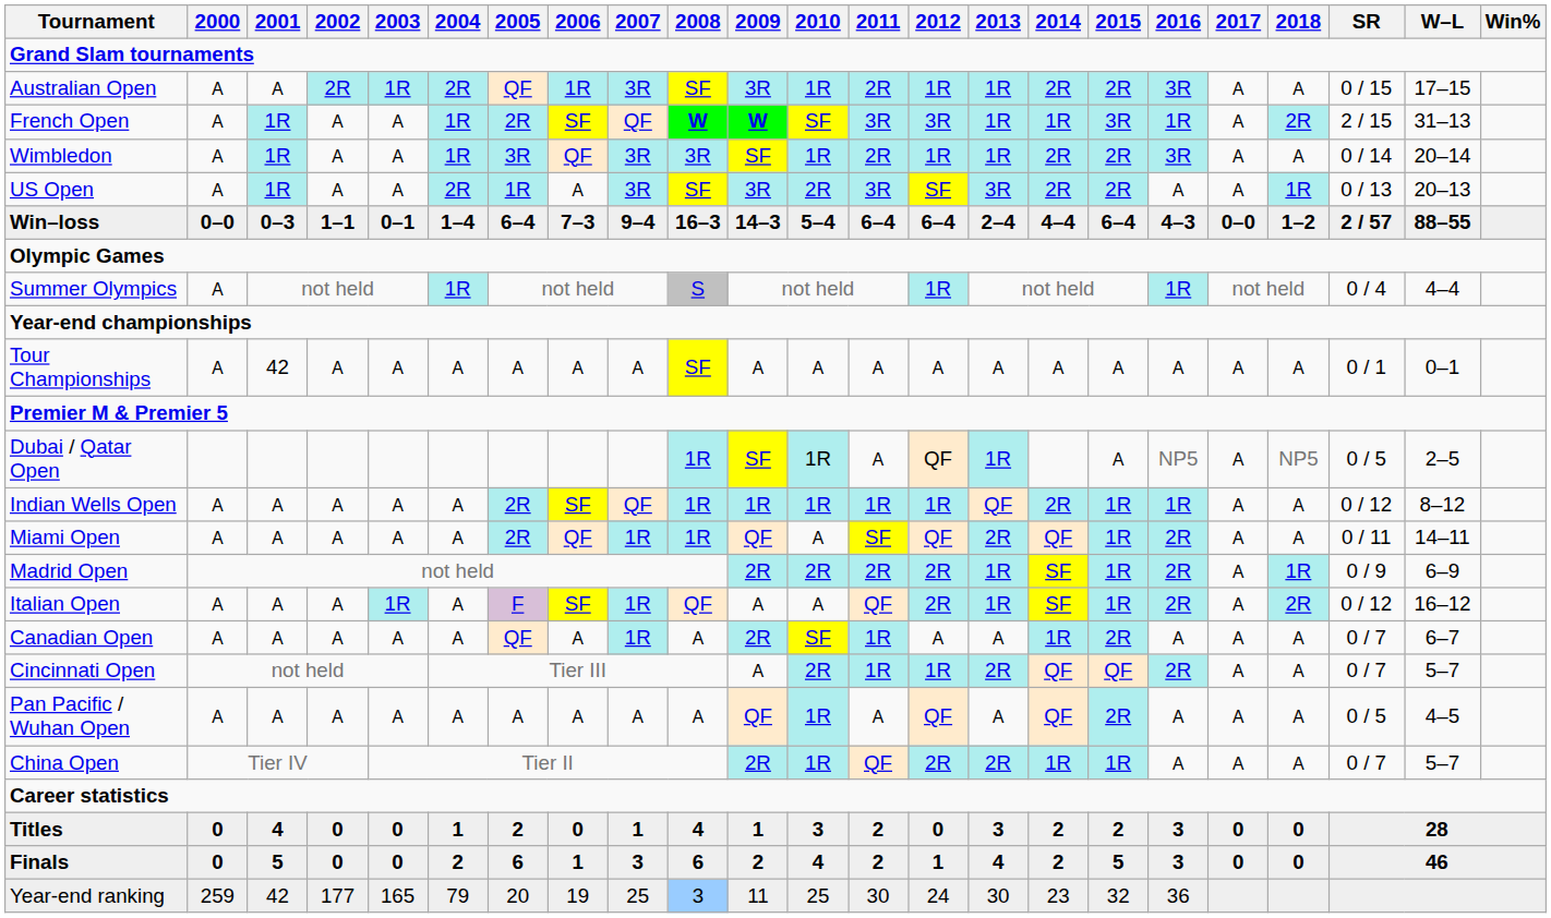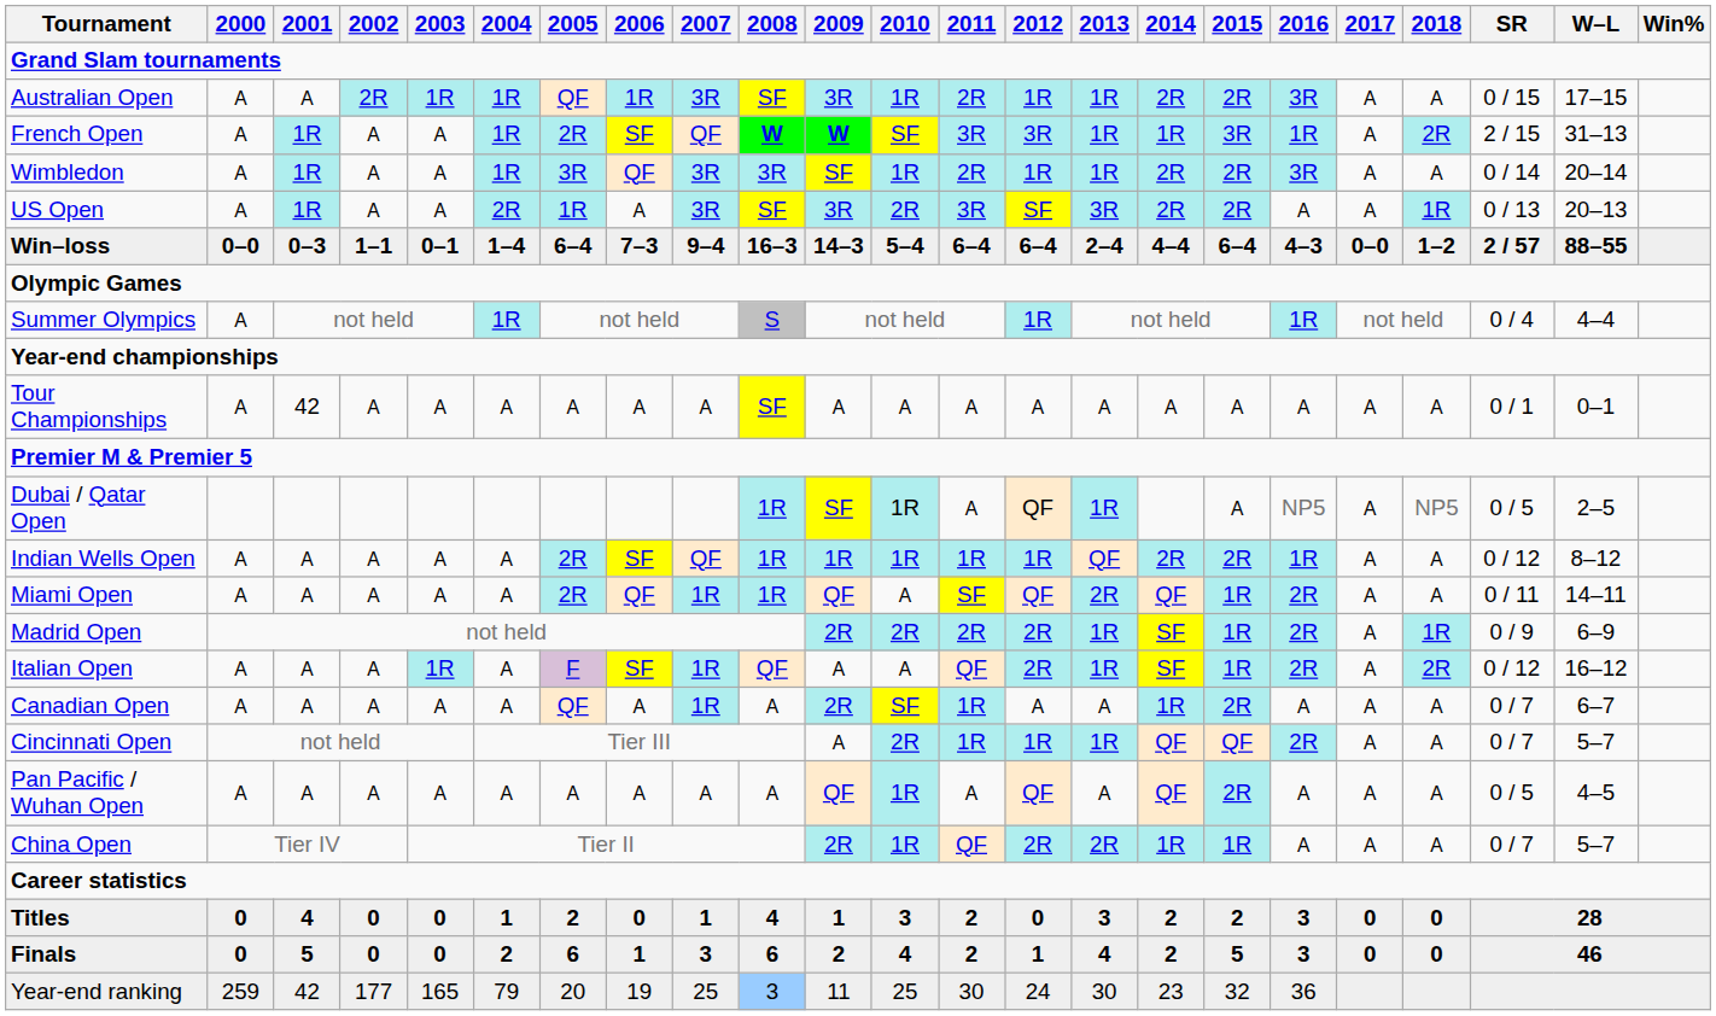Australian Open | 2004: 2R -> 1R
Indian Wells Open | 2015: 1R -> 2R
Cincinnati Open | 2013: 2R -> 1R
